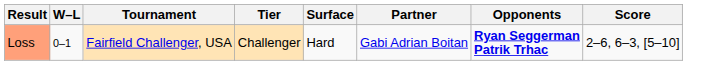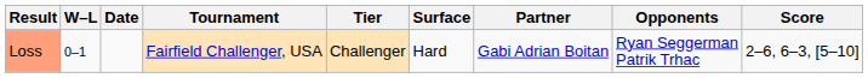+ column: Date
Loss | Opponents: bold -> normal
